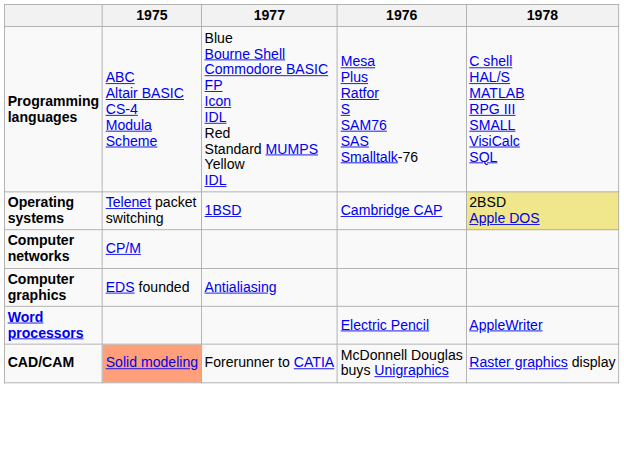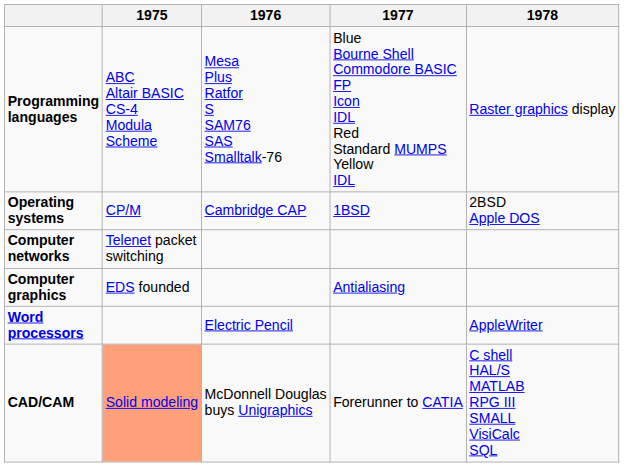columns swapped: 1976 <-> 1977
Programming languages | 1978: C shell HAL/S MATLAB RPG III SMALL VisiCalc SQL -> Raster graphics display
Operating systems | 1975: Telenet packet switching -> CP/M
Operating systems | 1978: khaki background -> no background
Computer networks | 1975: CP/M -> Telenet packet switching
CAD/CAM | 1978: Raster graphics display -> C shell HAL/S MATLAB RPG III SMALL VisiCalc SQL
